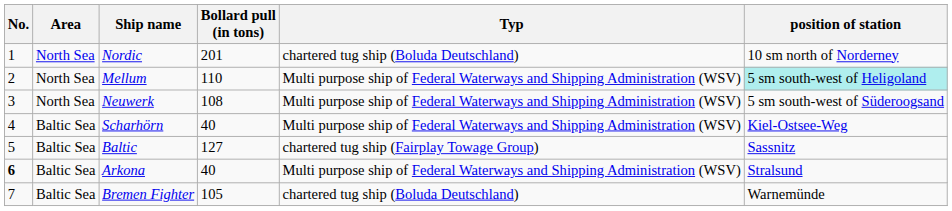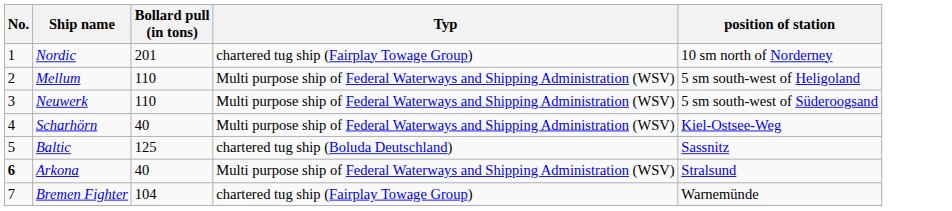- column: Area | North Sea | North Sea | North Sea | Baltic Sea | Baltic Sea | Baltic Sea | Baltic Sea
Nordic | Typ: chartered tug ship (Boluda Deutschland) -> chartered tug ship (Fairplay Towage Group)
Mellum | position of station: paleturquoise background -> no background
Neuwerk | Bollard pull (in tons): 108 -> 110
Baltic | Bollard pull (in tons): 127 -> 125
Baltic | Typ: chartered tug ship (Fairplay Towage Group) -> chartered tug ship (Boluda Deutschland)
Bremen Fighter | Bollard pull (in tons): 105 -> 104
Bremen Fighter | Typ: chartered tug ship (Boluda Deutschland) -> chartered tug ship (Fairplay Towage Group)
